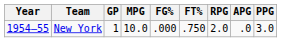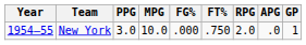columns swapped: GP <-> PPG
